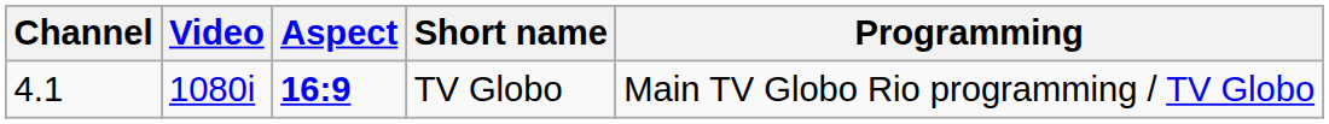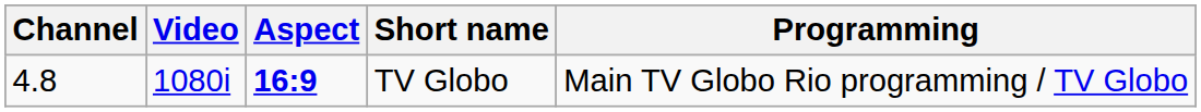TV Globo | Channel: 4.1 -> 4.8
